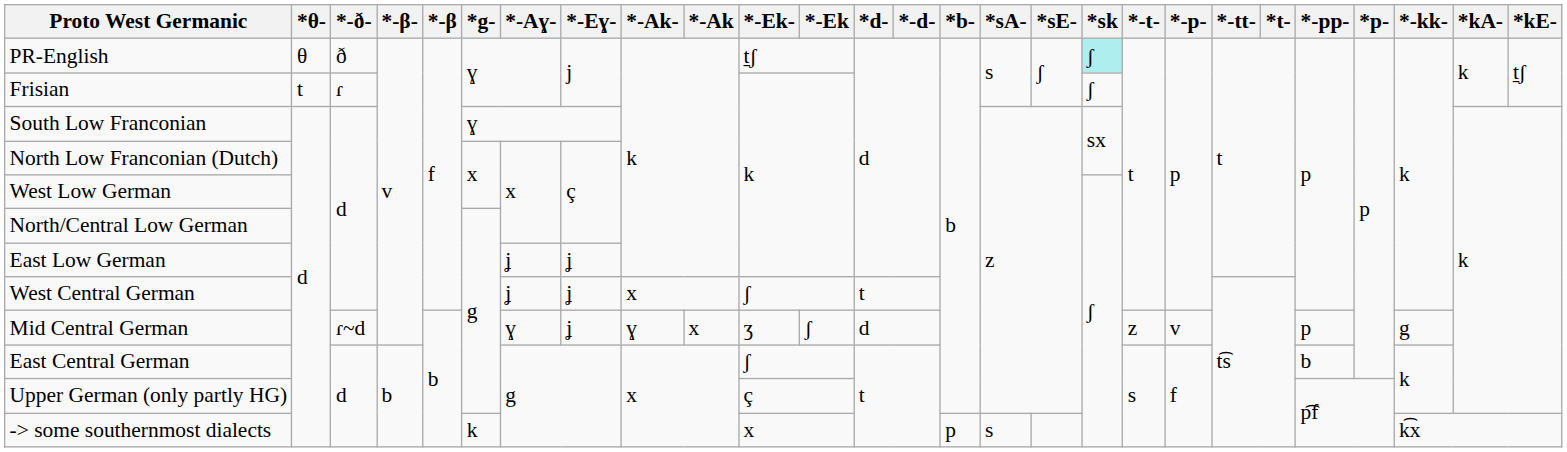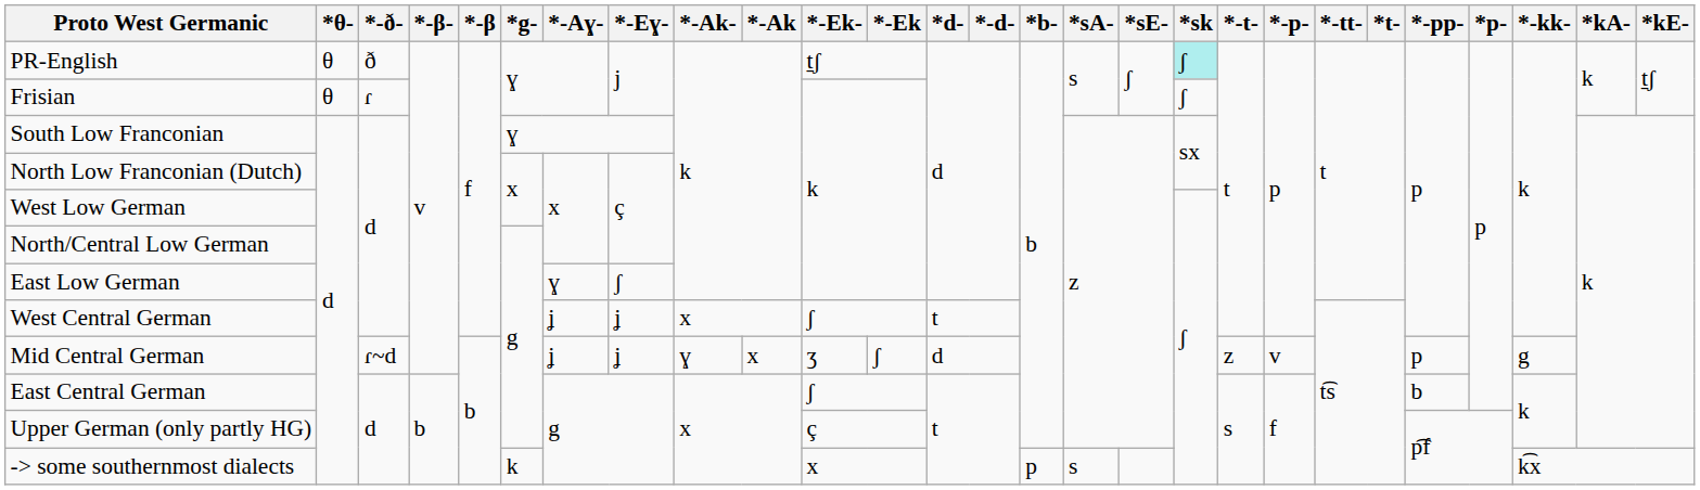Frisian | *θ-: t -> θ
East Low German | *-Aɣ-: ʝ -> ɣ
East Low German | *-Eɣ-: ʝ -> ʃ
Mid Central German | *-Aɣ-: ɣ -> ʝ
